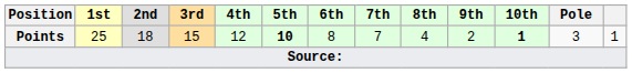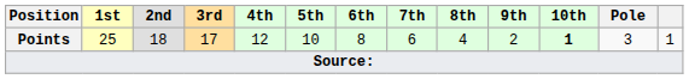Points | 3rd: 15 -> 17
Points | 5th: bold -> normal
Points | 7th: 7 -> 6
